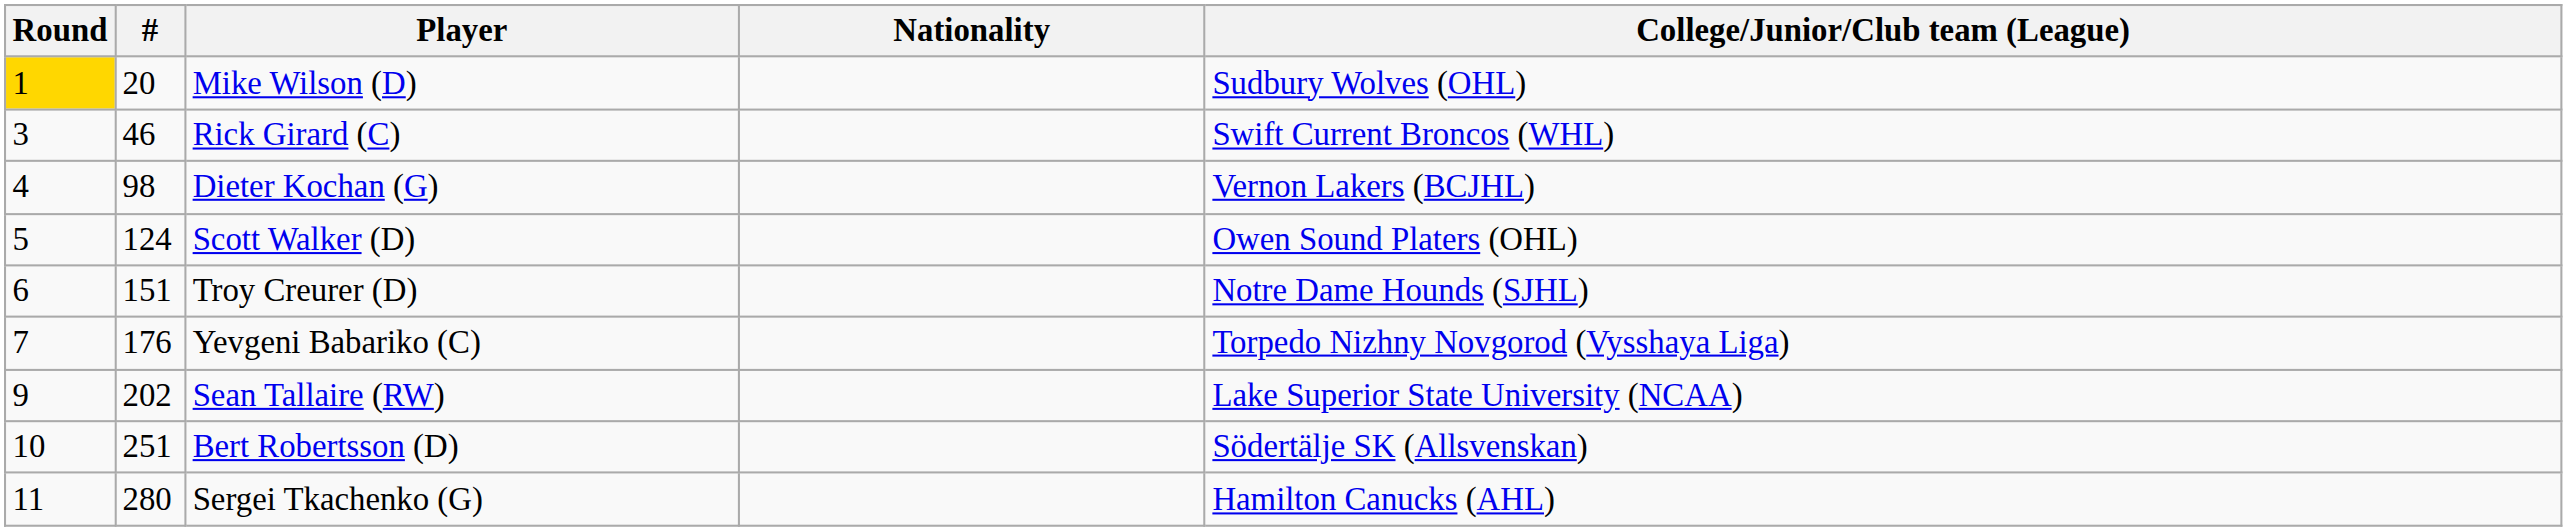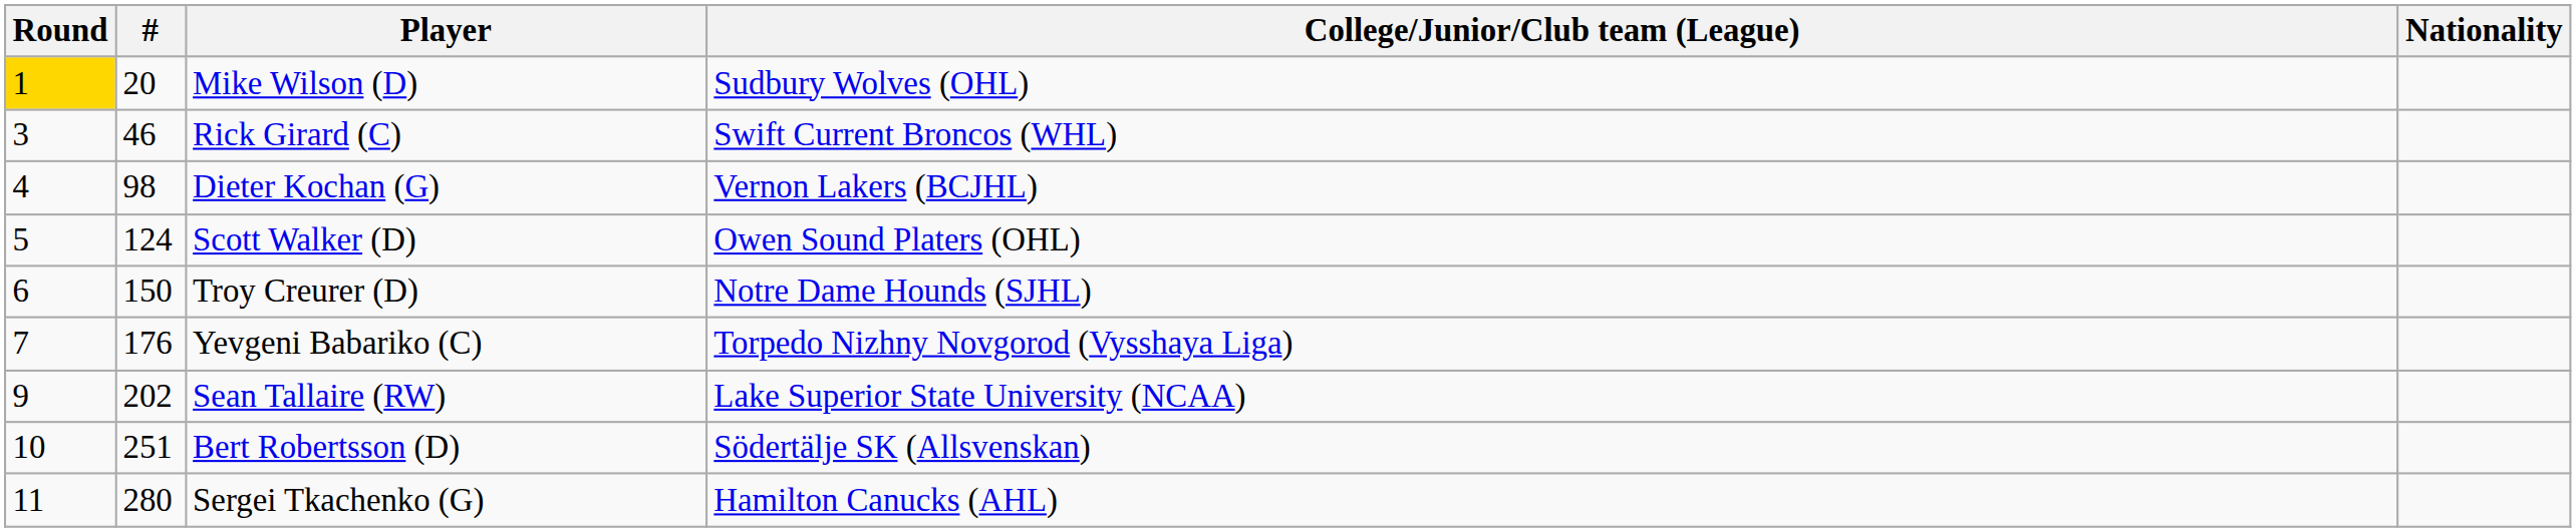columns swapped: Nationality <-> College/Junior/Club team (League)
Troy Creurer (D) | #: 151 -> 150
